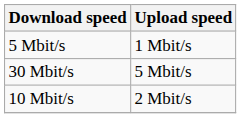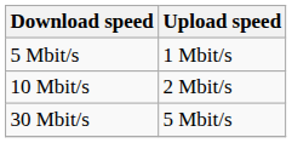rows swapped: 10 Mbit/s <-> 30 Mbit/s
